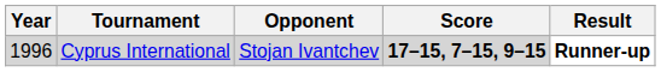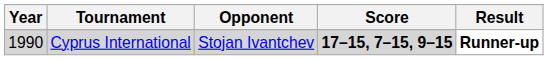Cyprus International | Year: 1996 -> 1990
